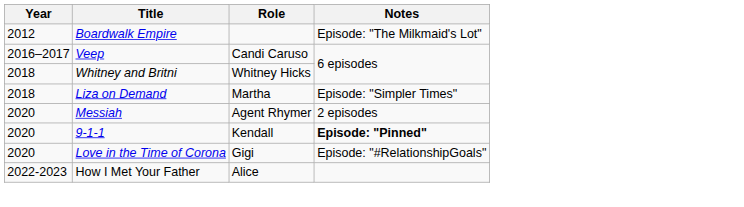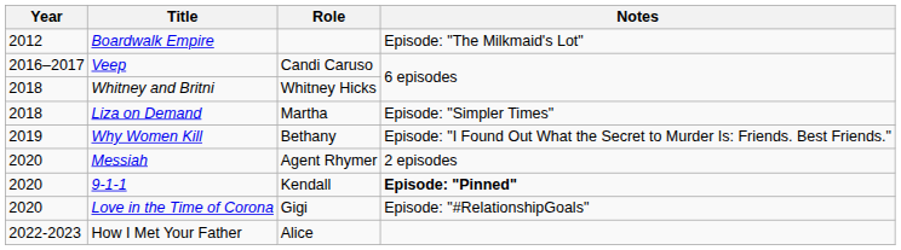+ row: 2019 | Why Women Kill | Bethany | Episode: "I Found Out What the Secret to Murder Is: Friends. Best Friends."
